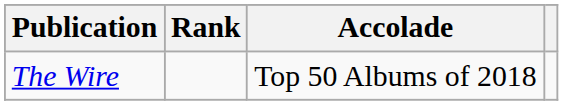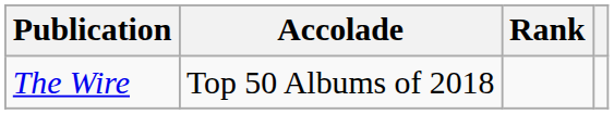columns swapped: Accolade <-> Rank
